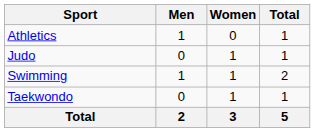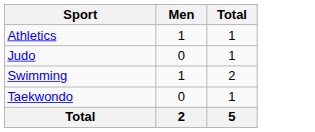- column: Women | 0 | 1 | 1 | 1 | 3
